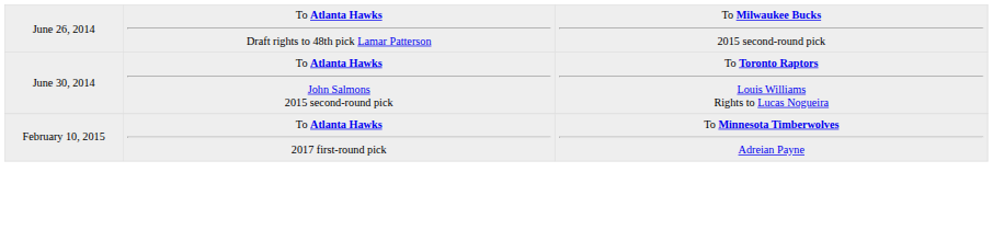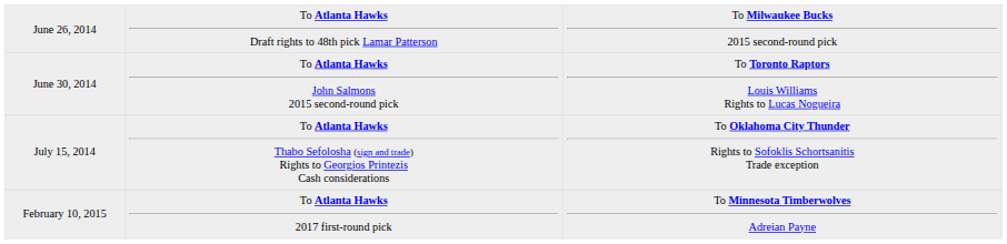+ row: July 15, 2014 | To Atlanta Hawks Thabo Sefolosha (sign and trade) Rights to Georgios Printezis Cash considerations | To Oklahoma City Thunder Rights to Sofoklis Schortsanitis Trade exception
